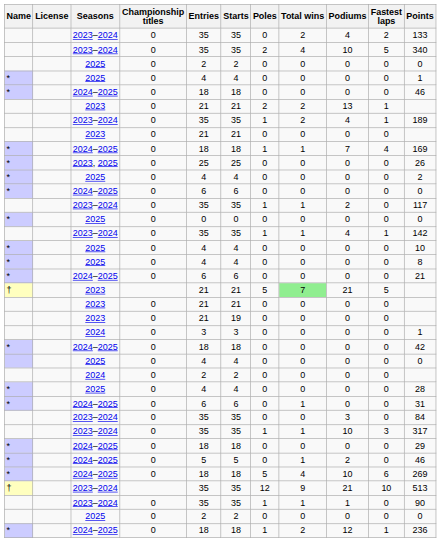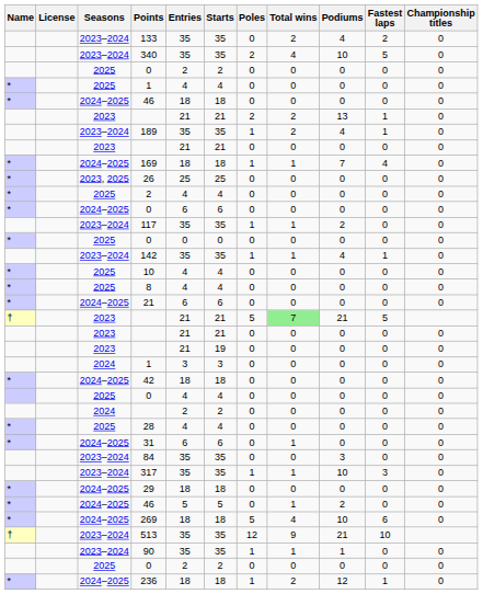columns swapped: Championship titles <-> Points
